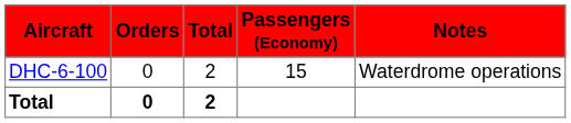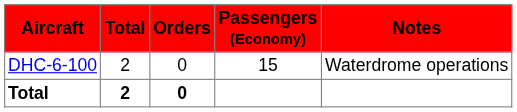columns swapped: Total <-> Orders
